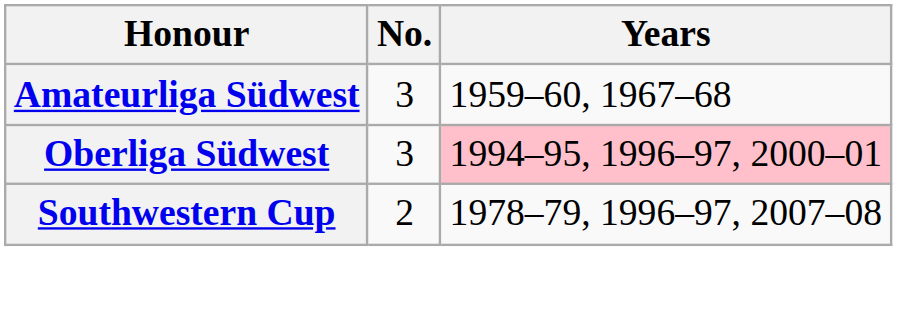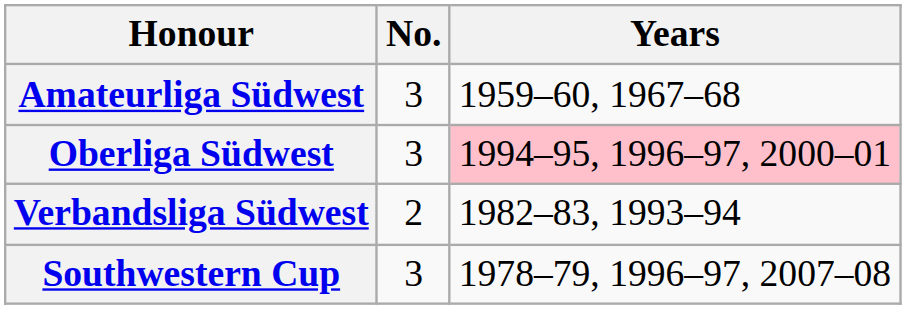+ row: Verbandsliga Südwest | 2 | 1982–83, 1993–94
Southwestern Cup | No.: 2 -> 3
